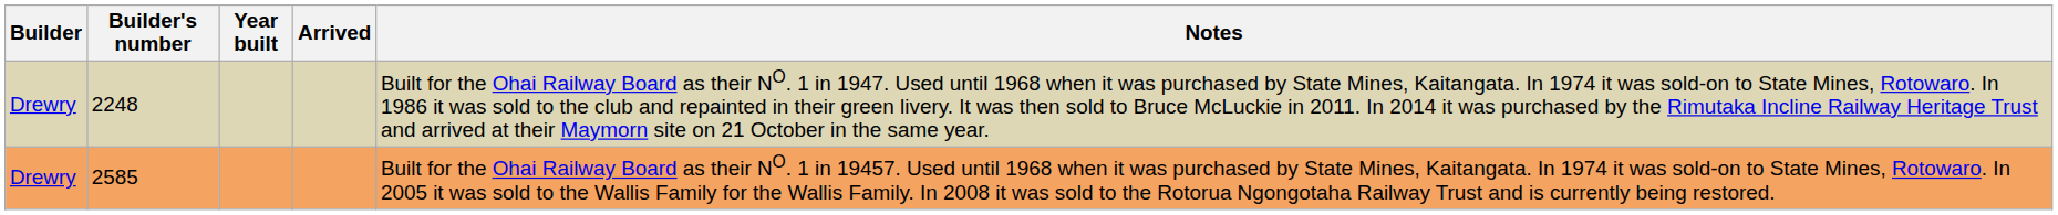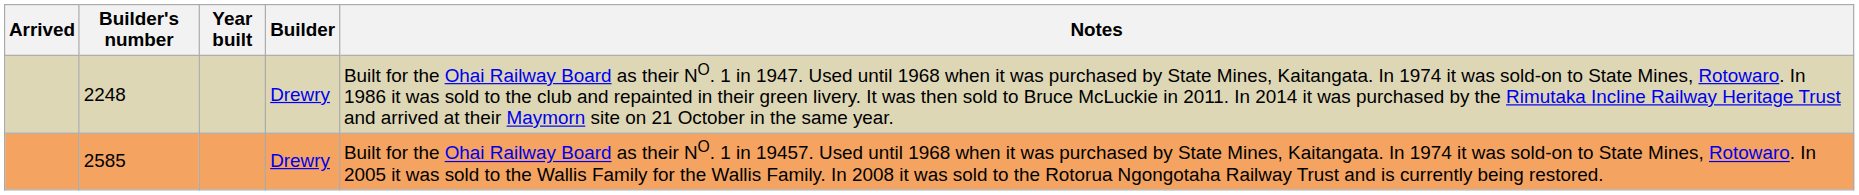columns swapped: Builder <-> Arrived
